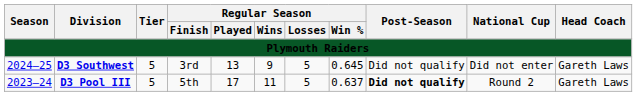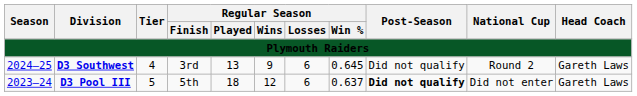D3 Southwest | Tier: 5 -> 4
D3 Southwest | Regular Season / Losses: 5 -> 6
D3 Southwest | National Cup: Did not enter -> Round 2
D3 Pool III | Regular Season / Played: 17 -> 18
D3 Pool III | Regular Season / Wins: 11 -> 12
D3 Pool III | Regular Season / Losses: 5 -> 6
D3 Pool III | National Cup: Round 2 -> Did not enter
